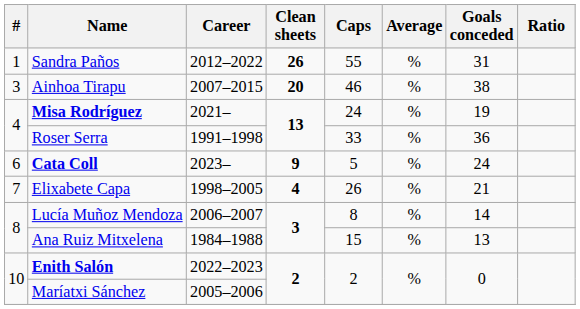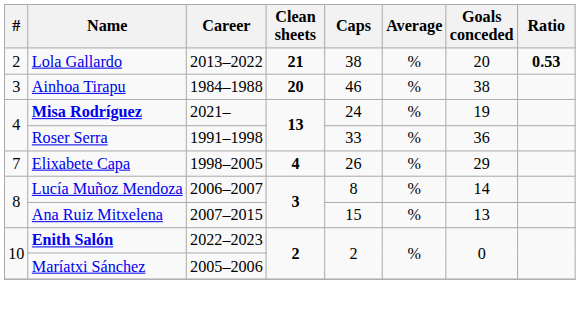- row: 1 | Sandra Paños | 2012–2022 | 26 | 55 | % | 31
+ row: 2 | Lola Gallardo | 2013–2022 | 21 | 38 | % | 20 | 0.53
Ainhoa Tirapu | Career: 2007–2015 -> 1984–1988
- row: 6 | Cata Coll | 2023– | 9 | 5 | % | 24
Elixabete Capa | Goals conceded: 21 -> 29
Ana Ruiz Mitxelena | Career: 1984–1988 -> 2007–2015
